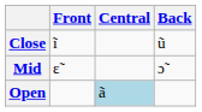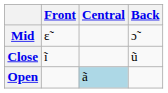rows swapped: Close <-> Mid
